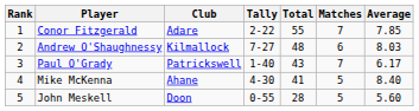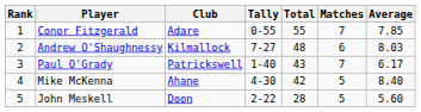Conor Fitzgerald | Tally: 2-22 -> 0-55
Mike McKenna | Total: 41 -> 42
John Meskell | Tally: 0-55 -> 2-22
